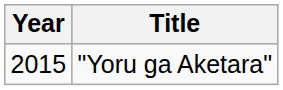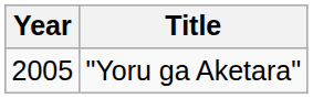"Yoru ga Aketara" | Year: 2015 -> 2005
